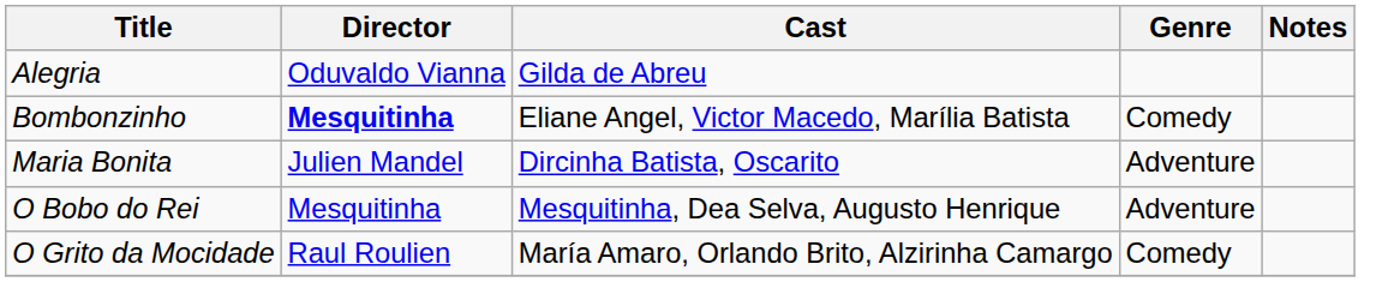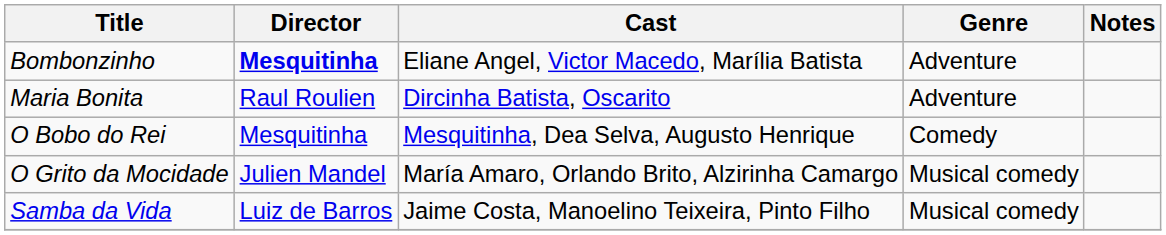- row: Alegria | Oduvaldo Vianna | Gilda de Abreu
Bombonzinho | Genre: Comedy -> Adventure
Maria Bonita | Director: Julien Mandel -> Raul Roulien
O Bobo do Rei | Genre: Adventure -> Comedy
O Grito da Mocidade | Director: Raul Roulien -> Julien Mandel
O Grito da Mocidade | Genre: Comedy -> Musical comedy
+ row: Samba da Vida | Luiz de Barros | Jaime Costa, Manoelino Teixeira, Pinto Filho | Musical comedy
